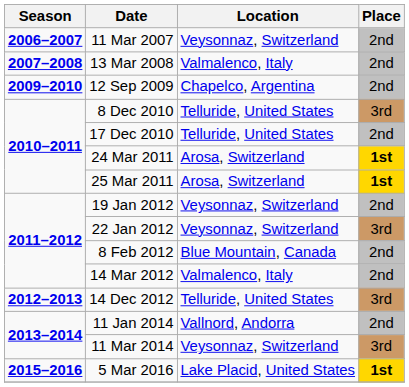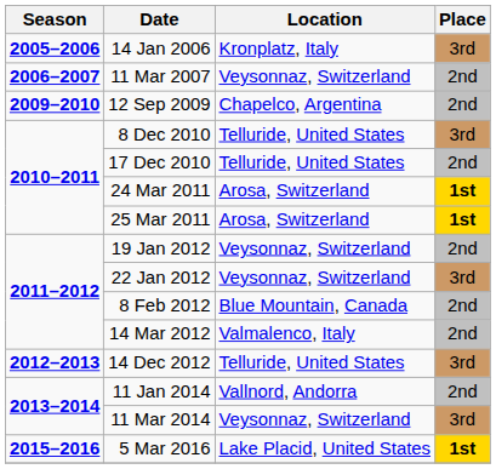+ row: 2005–2006 | 14 Jan 2006 | Kronplatz, Italy | 3rd
- row: 2007–2008 | 13 Mar 2008 | Valmalenco, Italy | 2nd
